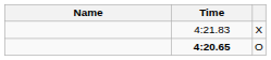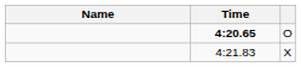rows swapped: 4:20.65 <-> 4:21.83
